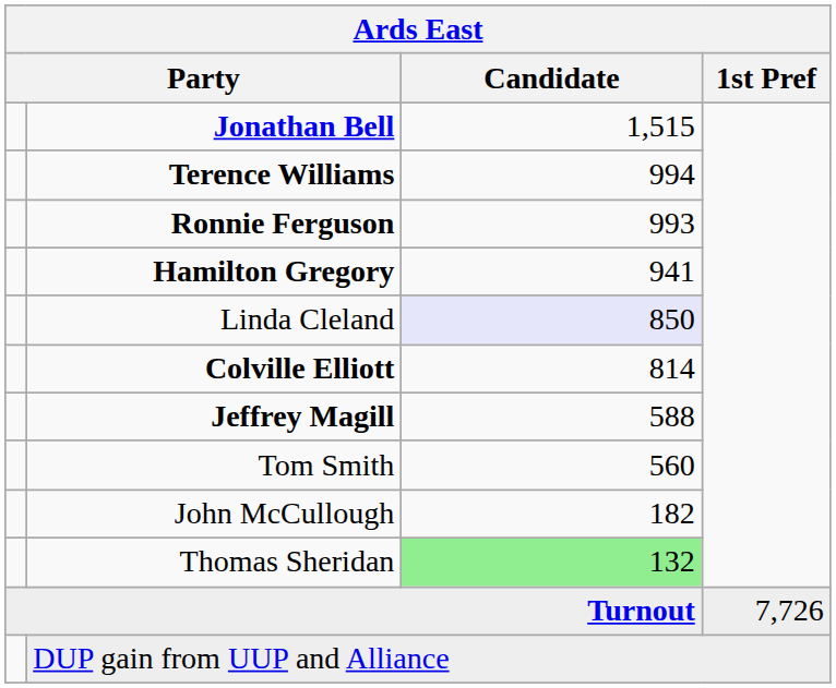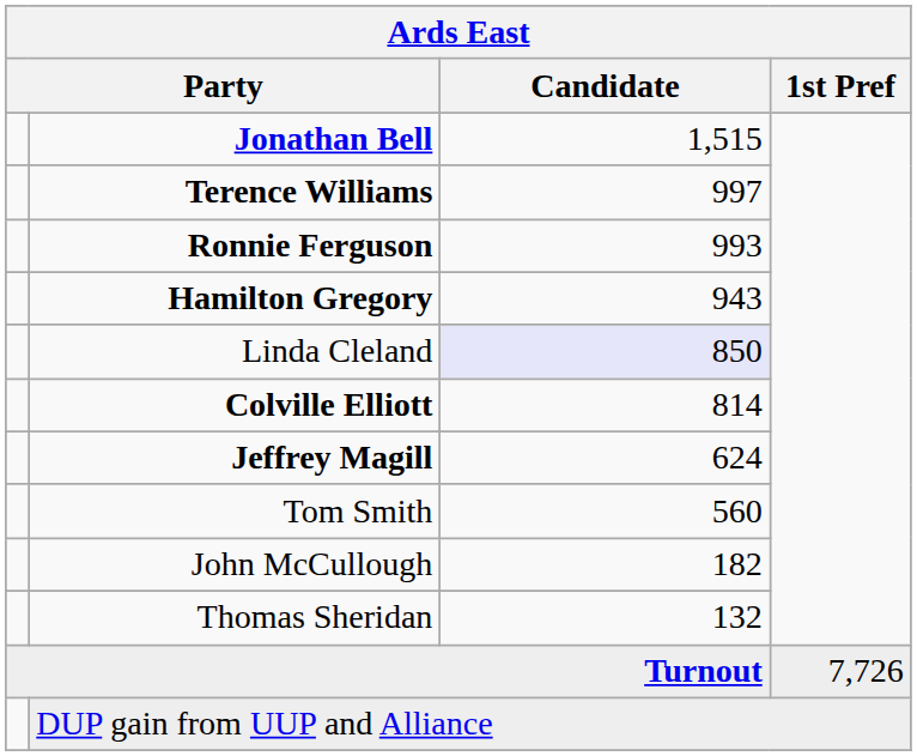Terence Williams | Candidate: 994 -> 997
Hamilton Gregory | Candidate: 941 -> 943
Jeffrey Magill | Candidate: 588 -> 624
Thomas Sheridan | Candidate: lightgreen background -> no background
